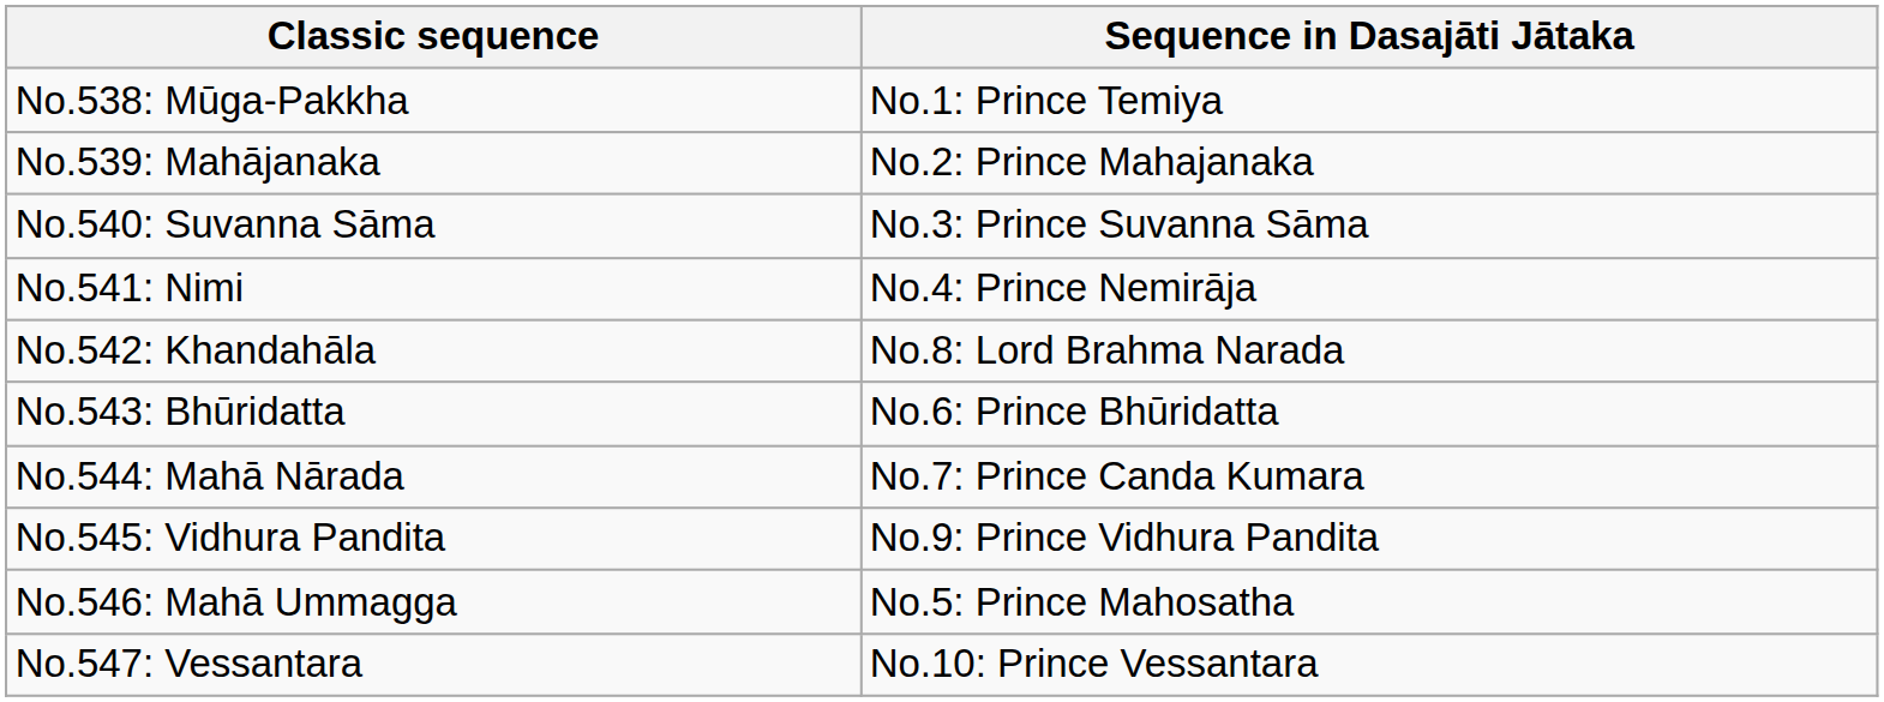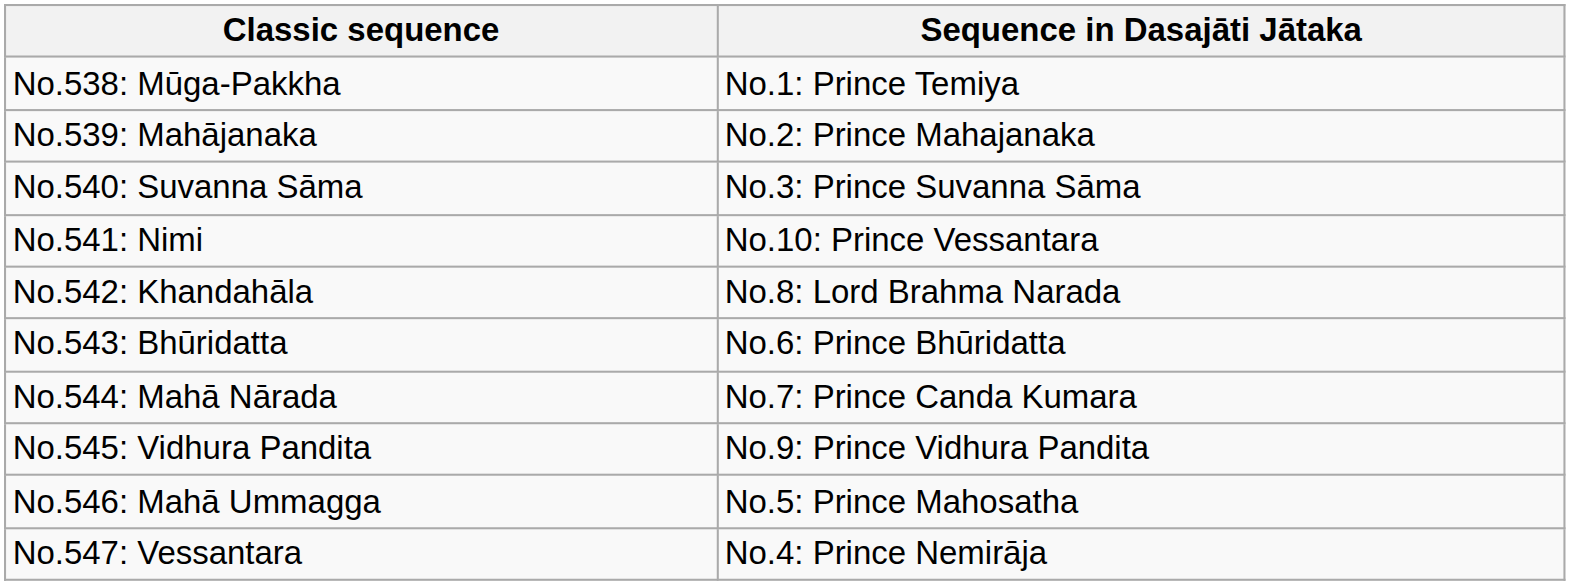No.541: Nimi | Sequence in Dasajāti Jātaka: No.4: Prince Nemirāja -> No.10: Prince Vessantara
No.547: Vessantara | Sequence in Dasajāti Jātaka: No.10: Prince Vessantara -> No.4: Prince Nemirāja
